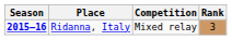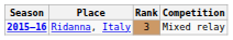columns swapped: Competition <-> Rank
